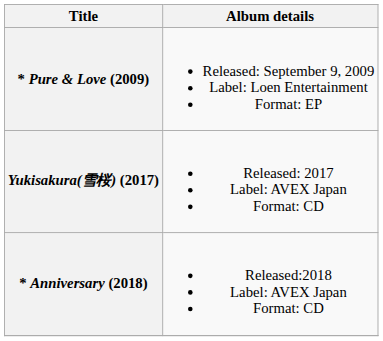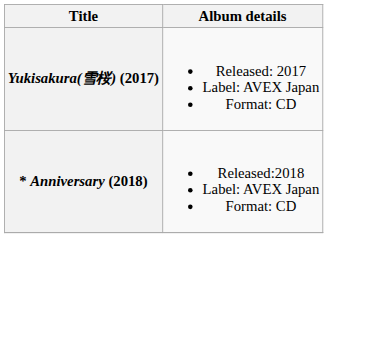- row: * Pure & Love (2009) | Released: September 9, 2009 Label: Loen Entertainment Format: EP
